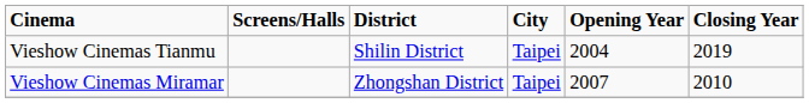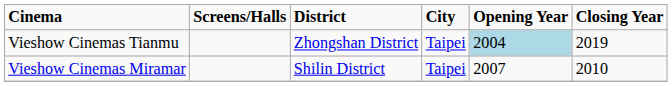Vieshow Cinemas Tianmu | District: Shilin District -> Zhongshan District
Vieshow Cinemas Tianmu | Opening Year: no background -> lightblue background
Vieshow Cinemas Miramar | District: Zhongshan District -> Shilin District
